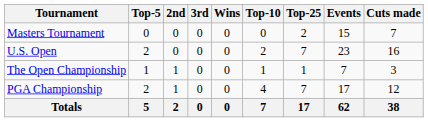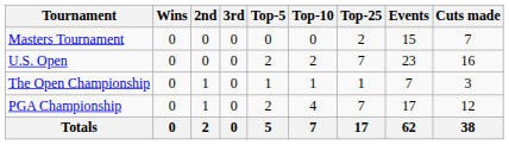columns swapped: Wins <-> Top-5
